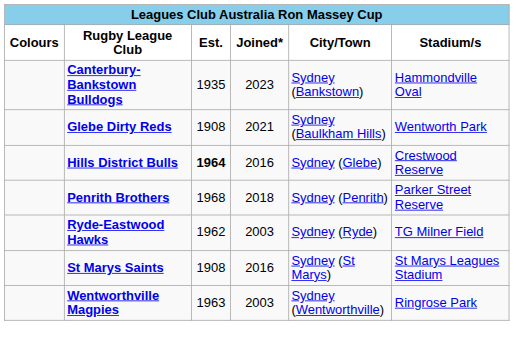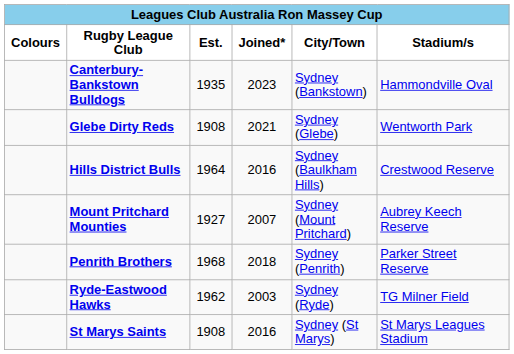Glebe Dirty Reds | City/Town: Sydney (Baulkham Hills) -> Sydney (Glebe)
Hills District Bulls | Est.: bold -> normal
Hills District Bulls | City/Town: Sydney (Glebe) -> Sydney (Baulkham Hills)
+ row: Mount Pritchard Mounties | 1927 | 2007 | Sydney (Mount Pritchard) | Aubrey Keech Reserve
- row: Wentworthville Magpies | 1963 | 2003 | Sydney (Wentworthville) | Ringrose Park
